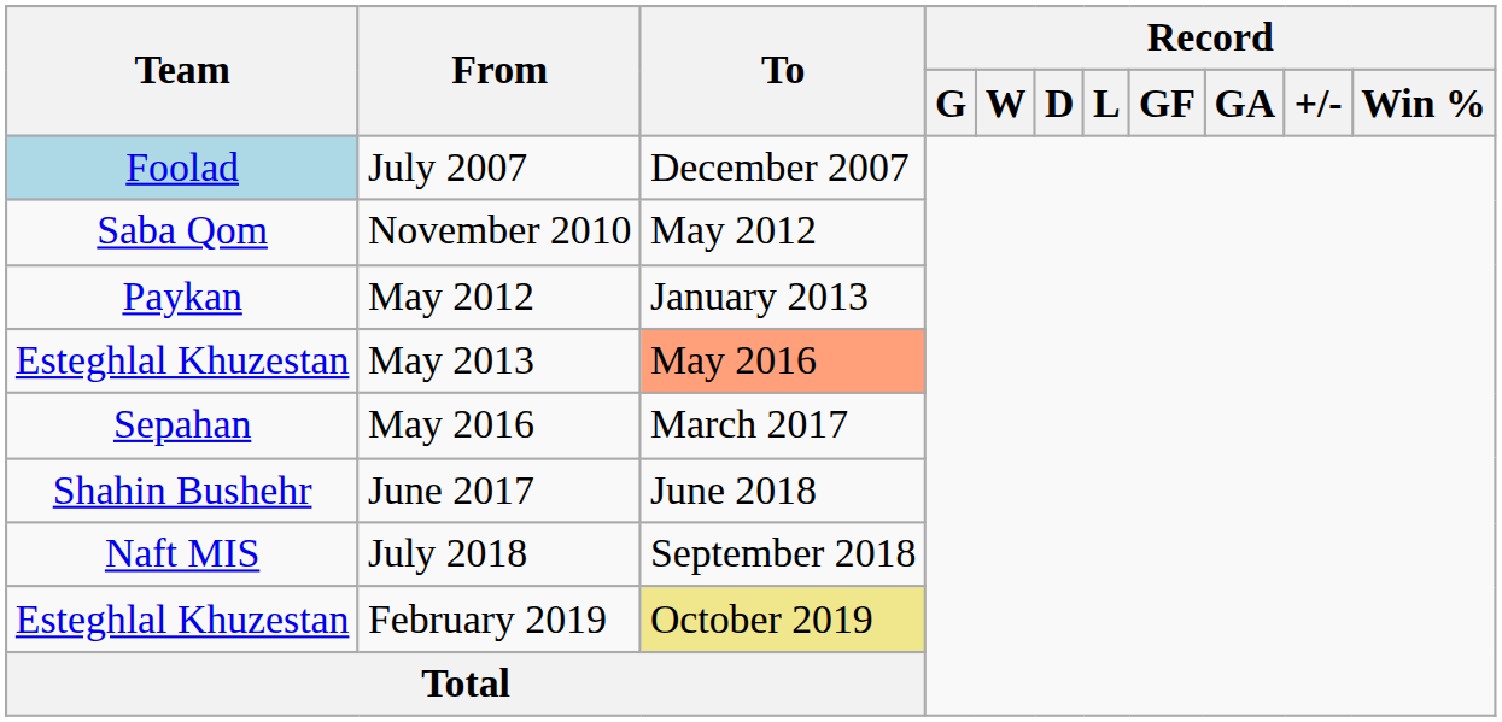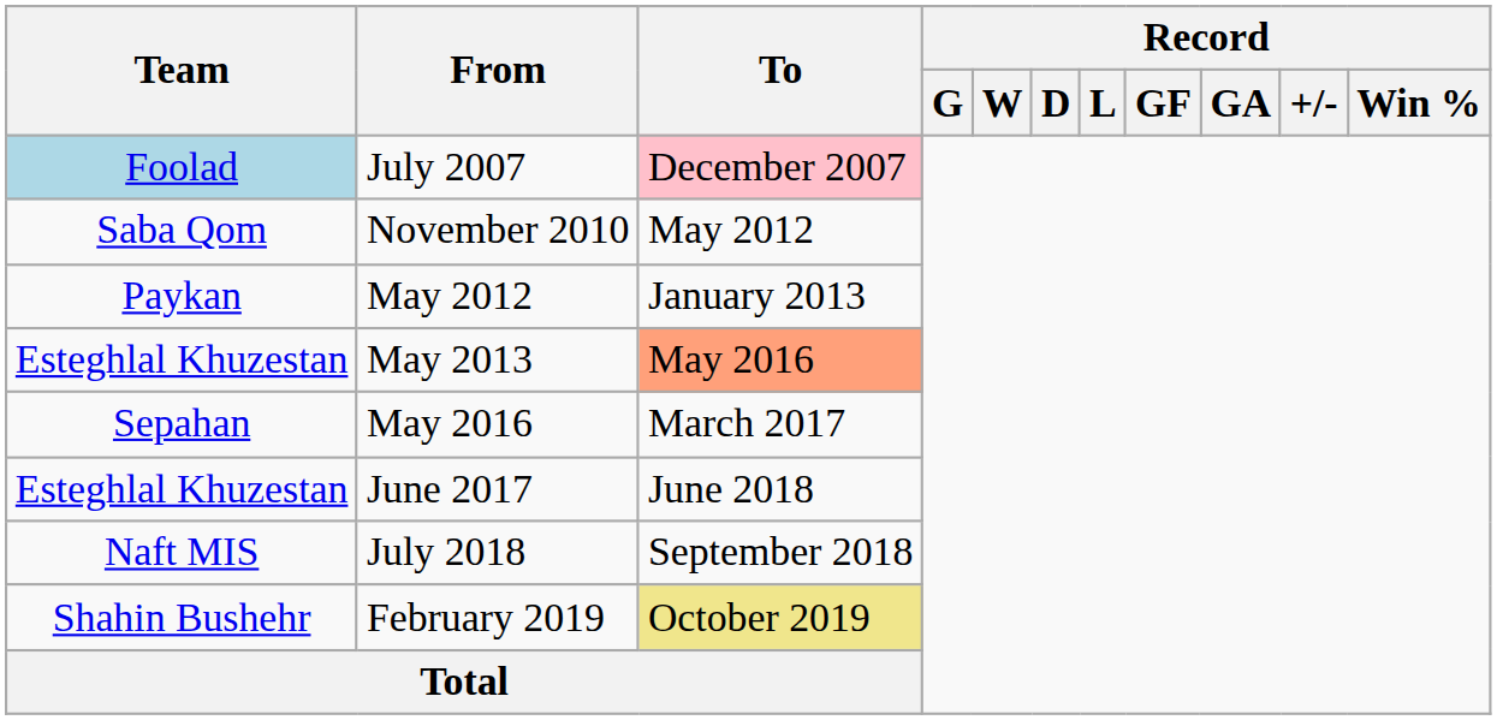July 2007 | To: no background -> pink background
June 2017 | Team: Shahin Bushehr -> Esteghlal Khuzestan
February 2019 | Team: Esteghlal Khuzestan -> Shahin Bushehr
